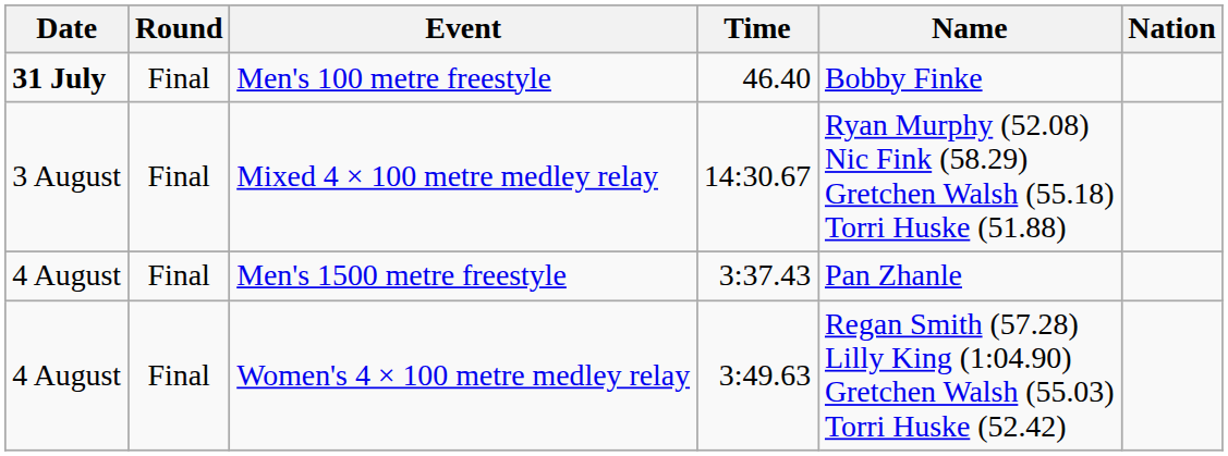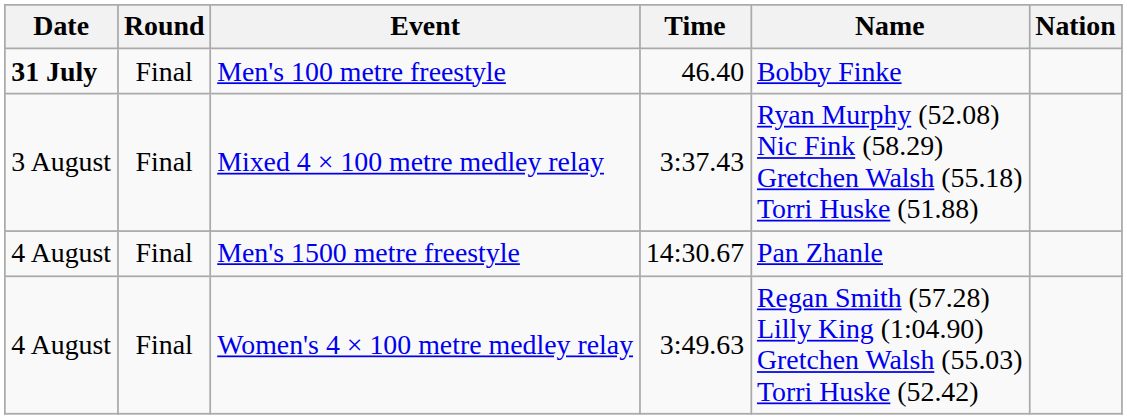Mixed 4 × 100 metre medley relay | Time: 14:30.67 -> 3:37.43
Men's 1500 metre freestyle | Time: 3:37.43 -> 14:30.67
